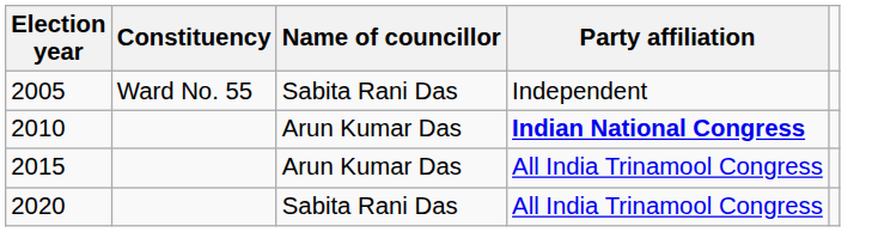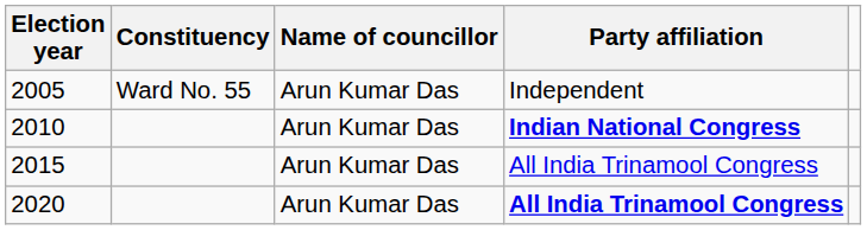2005 | Name of councillor: Sabita Rani Das -> Arun Kumar Das
2020 | Name of councillor: Sabita Rani Das -> Arun Kumar Das
2020 | Party affiliation: normal -> bold
